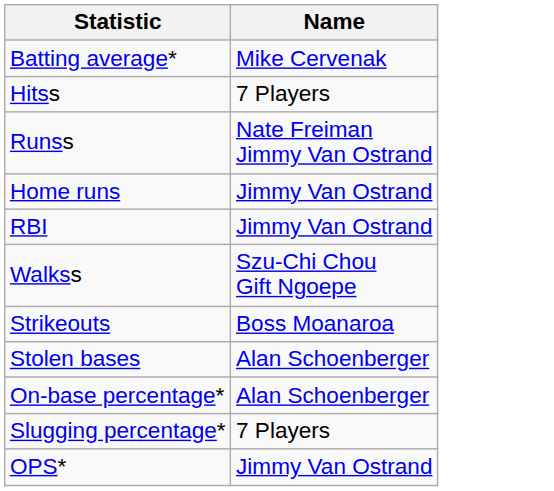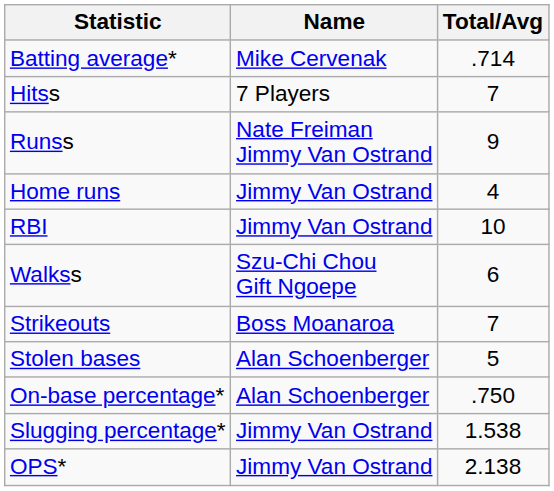+ column: Total/Avg | .714 | 7 | 9 | 4 | 10 | 6 | 7 | 5 | .750 | 1.538 | 2.138
Slugging percentage* | Name: 7 Players -> Jimmy Van Ostrand
